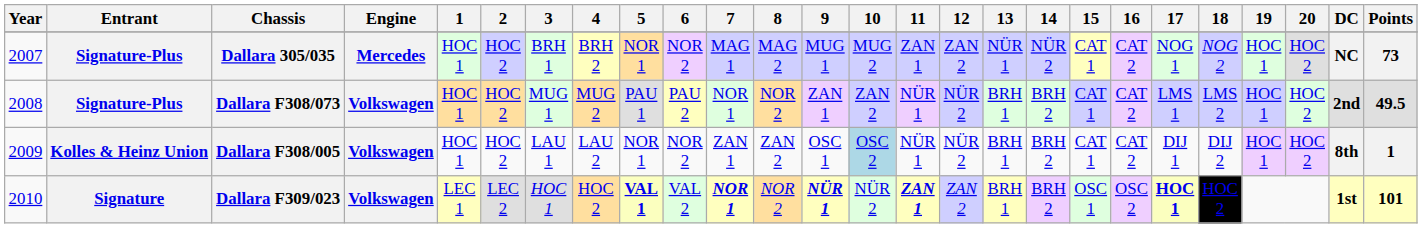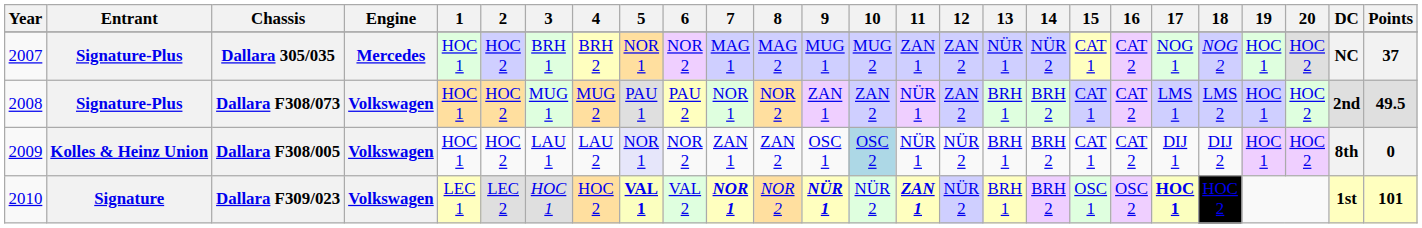Dallara 305/035 | Points: 73 -> 37
Dallara F308/073 | 12: NÜR 2 -> ZAN 2
Dallara F308/005 | 5: no background -> lavender background
Dallara F308/005 | Points: 1 -> 0
Dallara F309/023 | 12: ZAN 2 -> NÜR 2
